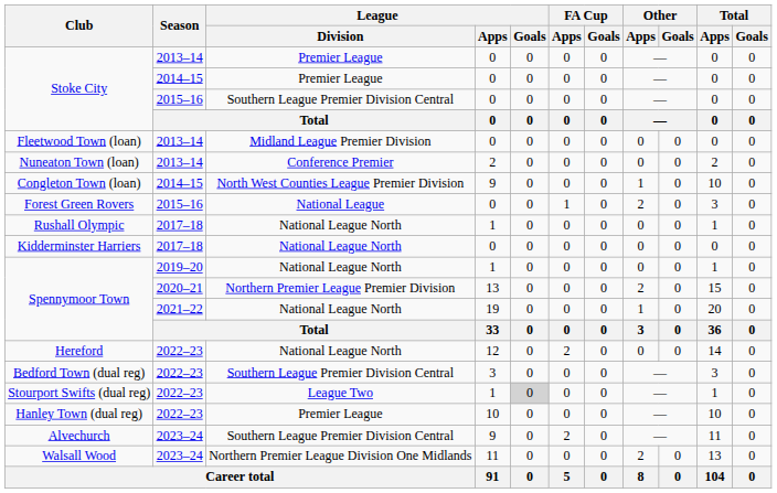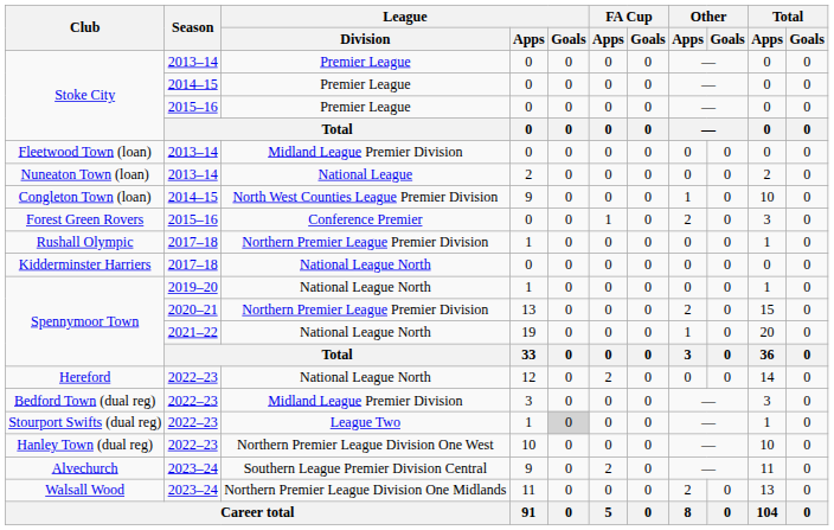Stoke City / 2015–16 | League / Division: Southern League Premier Division Central -> Premier League
Nuneaton Town (loan) | League / Division: Conference Premier -> National League
Forest Green Rovers | League / Division: National League -> Conference Premier
Rushall Olympic | League / Division: National League North -> Northern Premier League Premier Division
Bedford Town (dual reg) | League / Division: Southern League Premier Division Central -> Midland League Premier Division
Hanley Town (dual reg) | League / Division: Premier League -> Northern Premier League Division One West
